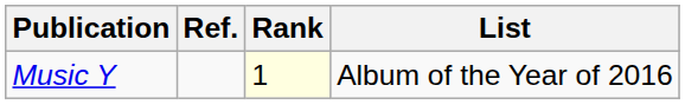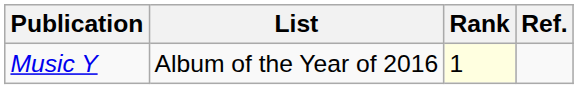columns swapped: List <-> Ref.
